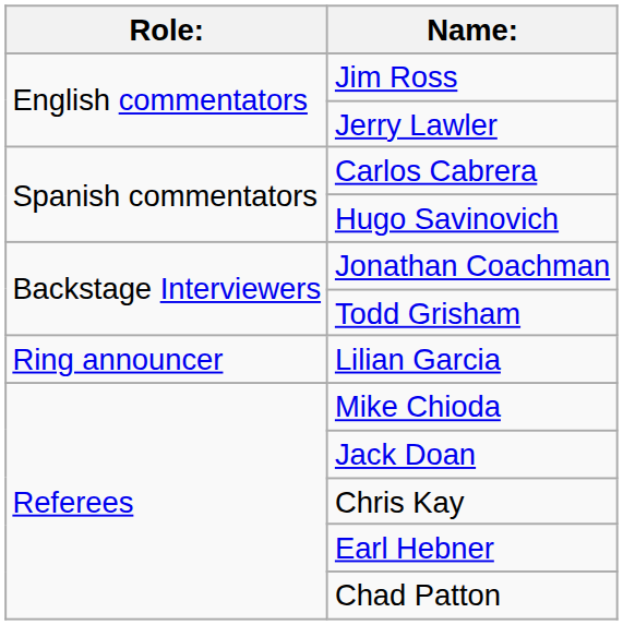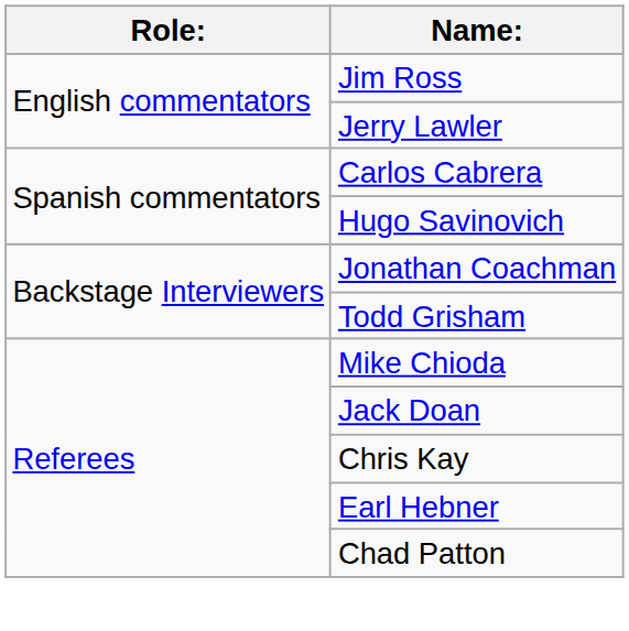- row: Ring announcer | Lilian Garcia
